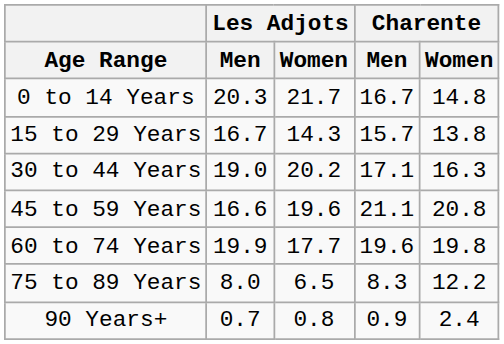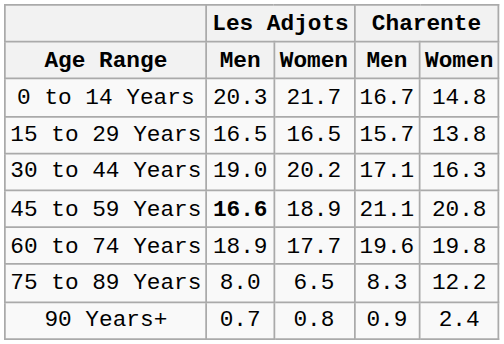15 to 29 Years | Les Adjots / Men: 16.7 -> 16.5
15 to 29 Years | Les Adjots / Women: 14.3 -> 16.5
45 to 59 Years | Les Adjots / Men: normal -> bold
45 to 59 Years | Les Adjots / Women: 19.6 -> 18.9
60 to 74 Years | Les Adjots / Men: 19.9 -> 18.9
